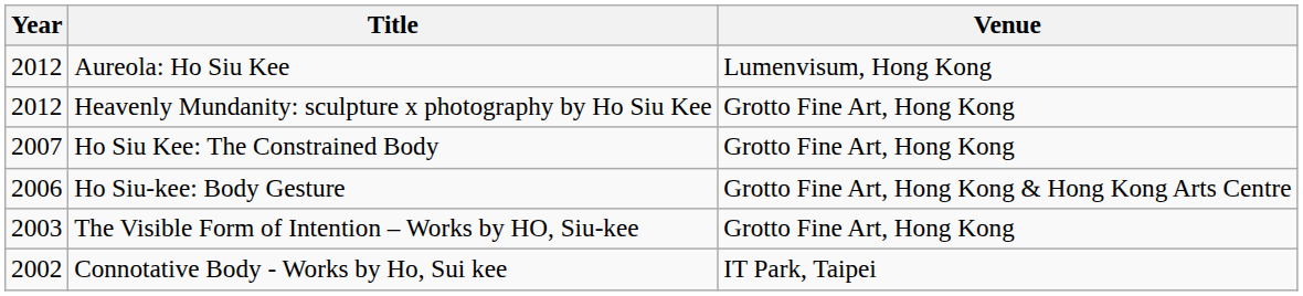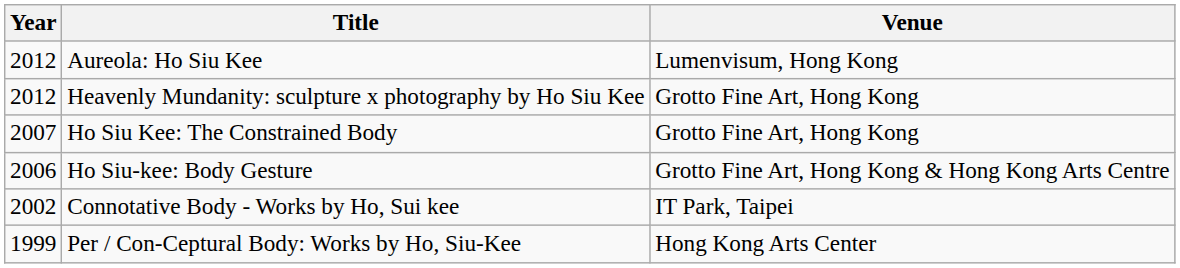- row: 2003 | The Visible Form of Intention – Works by HO, Siu-kee | Grotto Fine Art, Hong Kong
+ row: 1999 | Per / Con-Ceptural Body: Works by Ho, Siu-Kee | Hong Kong Arts Center
